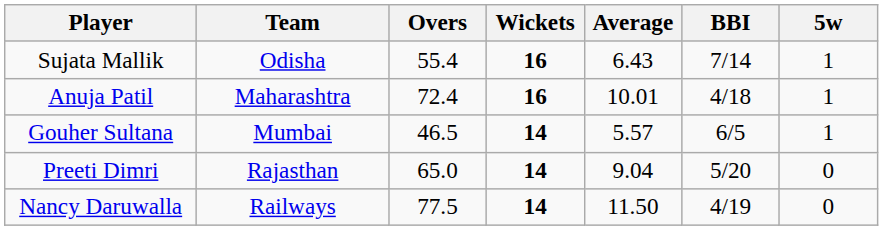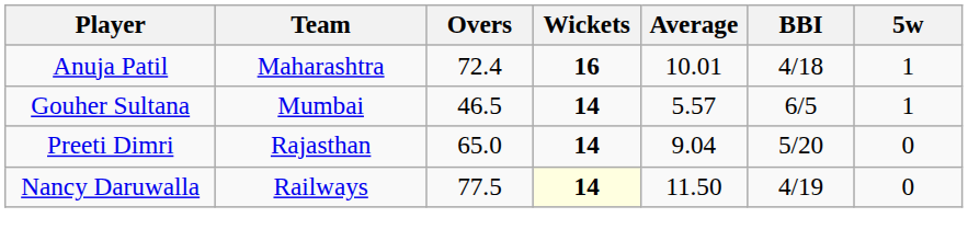- row: Sujata Mallik | Odisha | 55.4 | 16 | 6.43 | 7/14 | 1
Nancy Daruwalla | Wickets: no background -> lightyellow background
